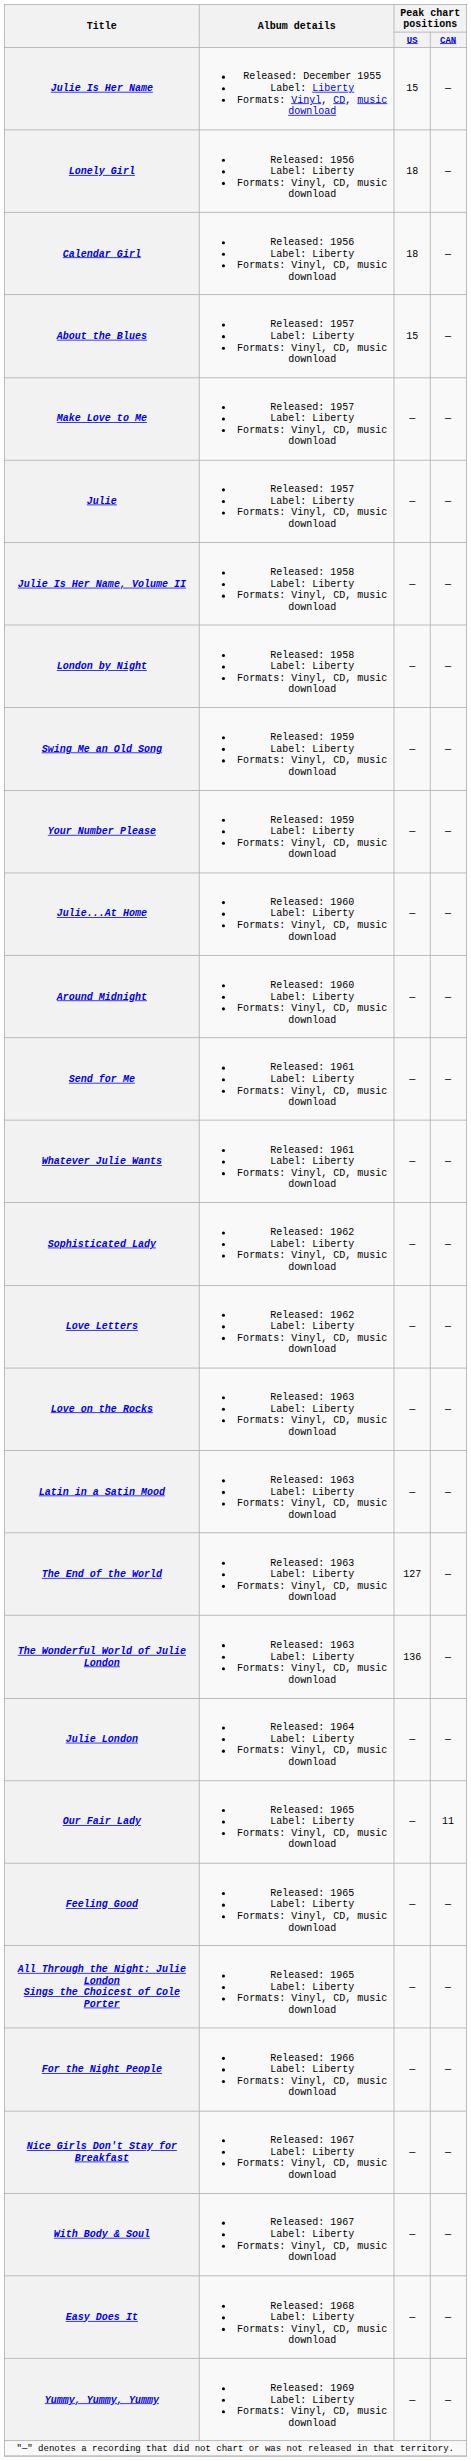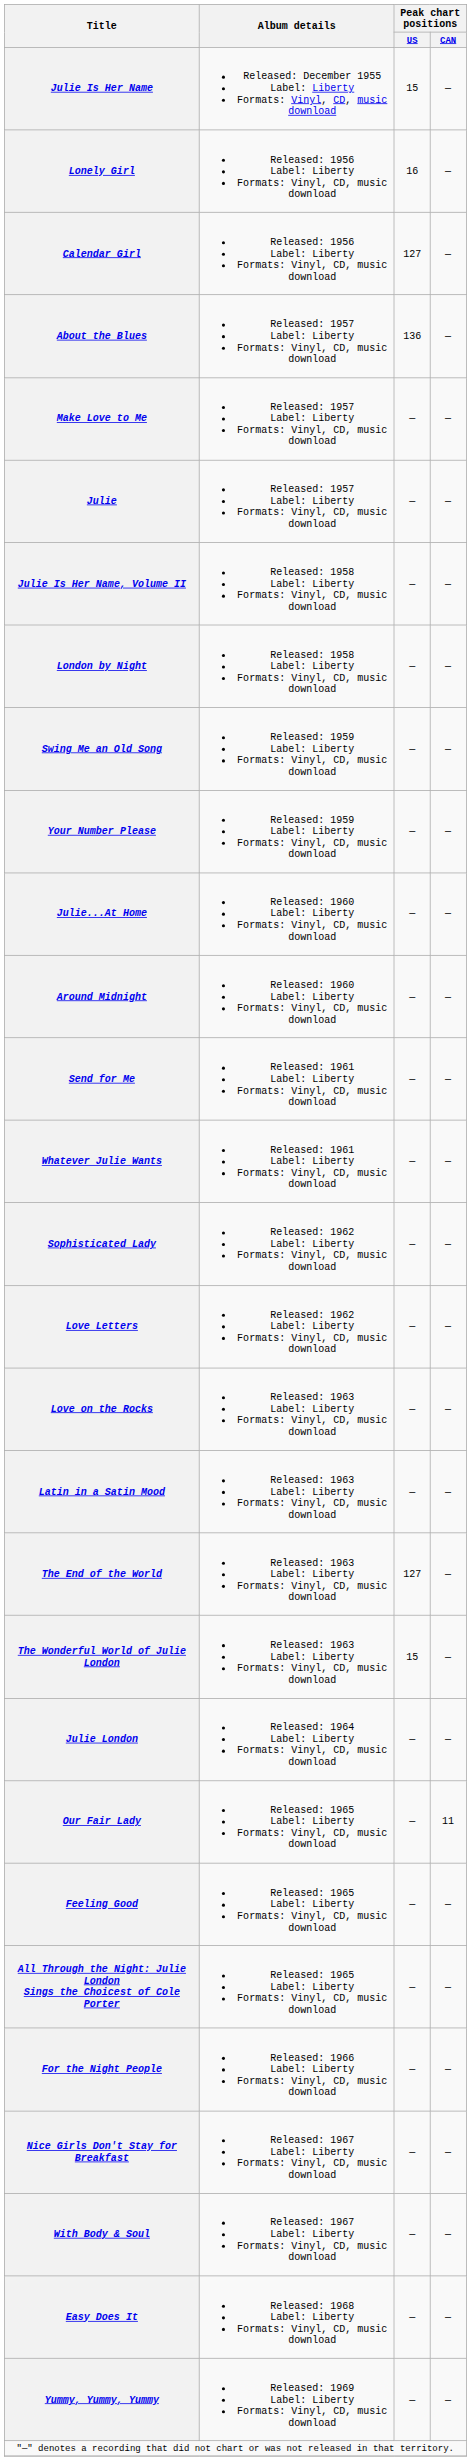Lonely Girl | Peak chart positions / US: 18 -> 16
Calendar Girl | Peak chart positions / US: 18 -> 127
About the Blues | Peak chart positions / US: 15 -> 136
The Wonderful World of Julie London | Peak chart positions / US: 136 -> 15
